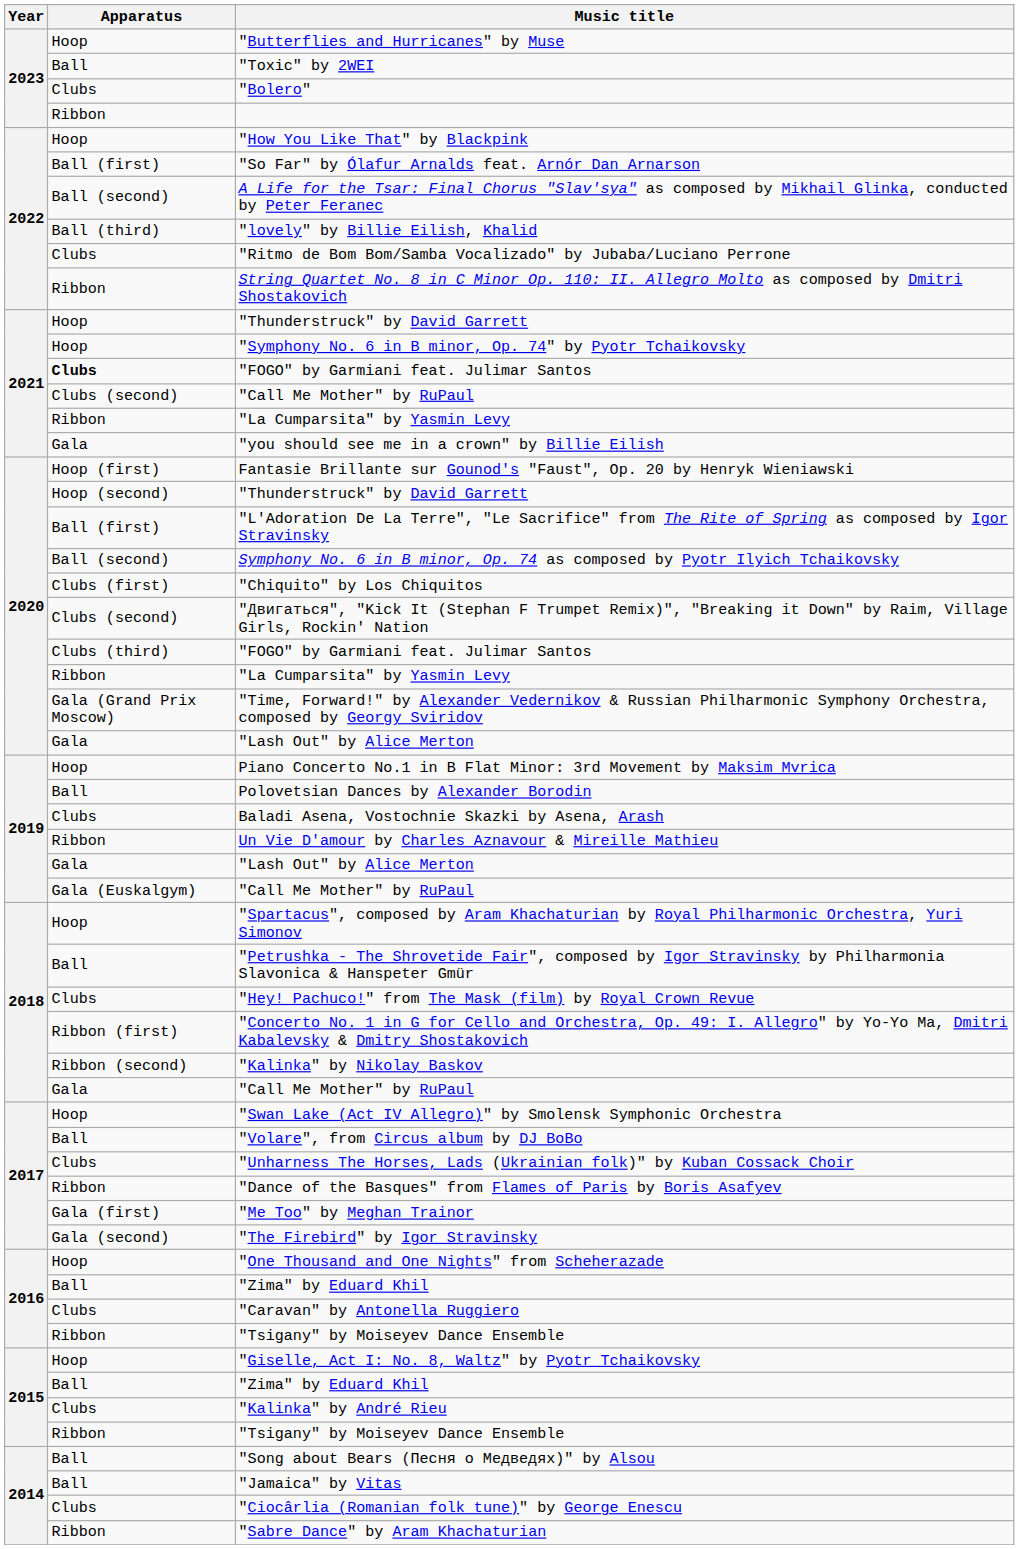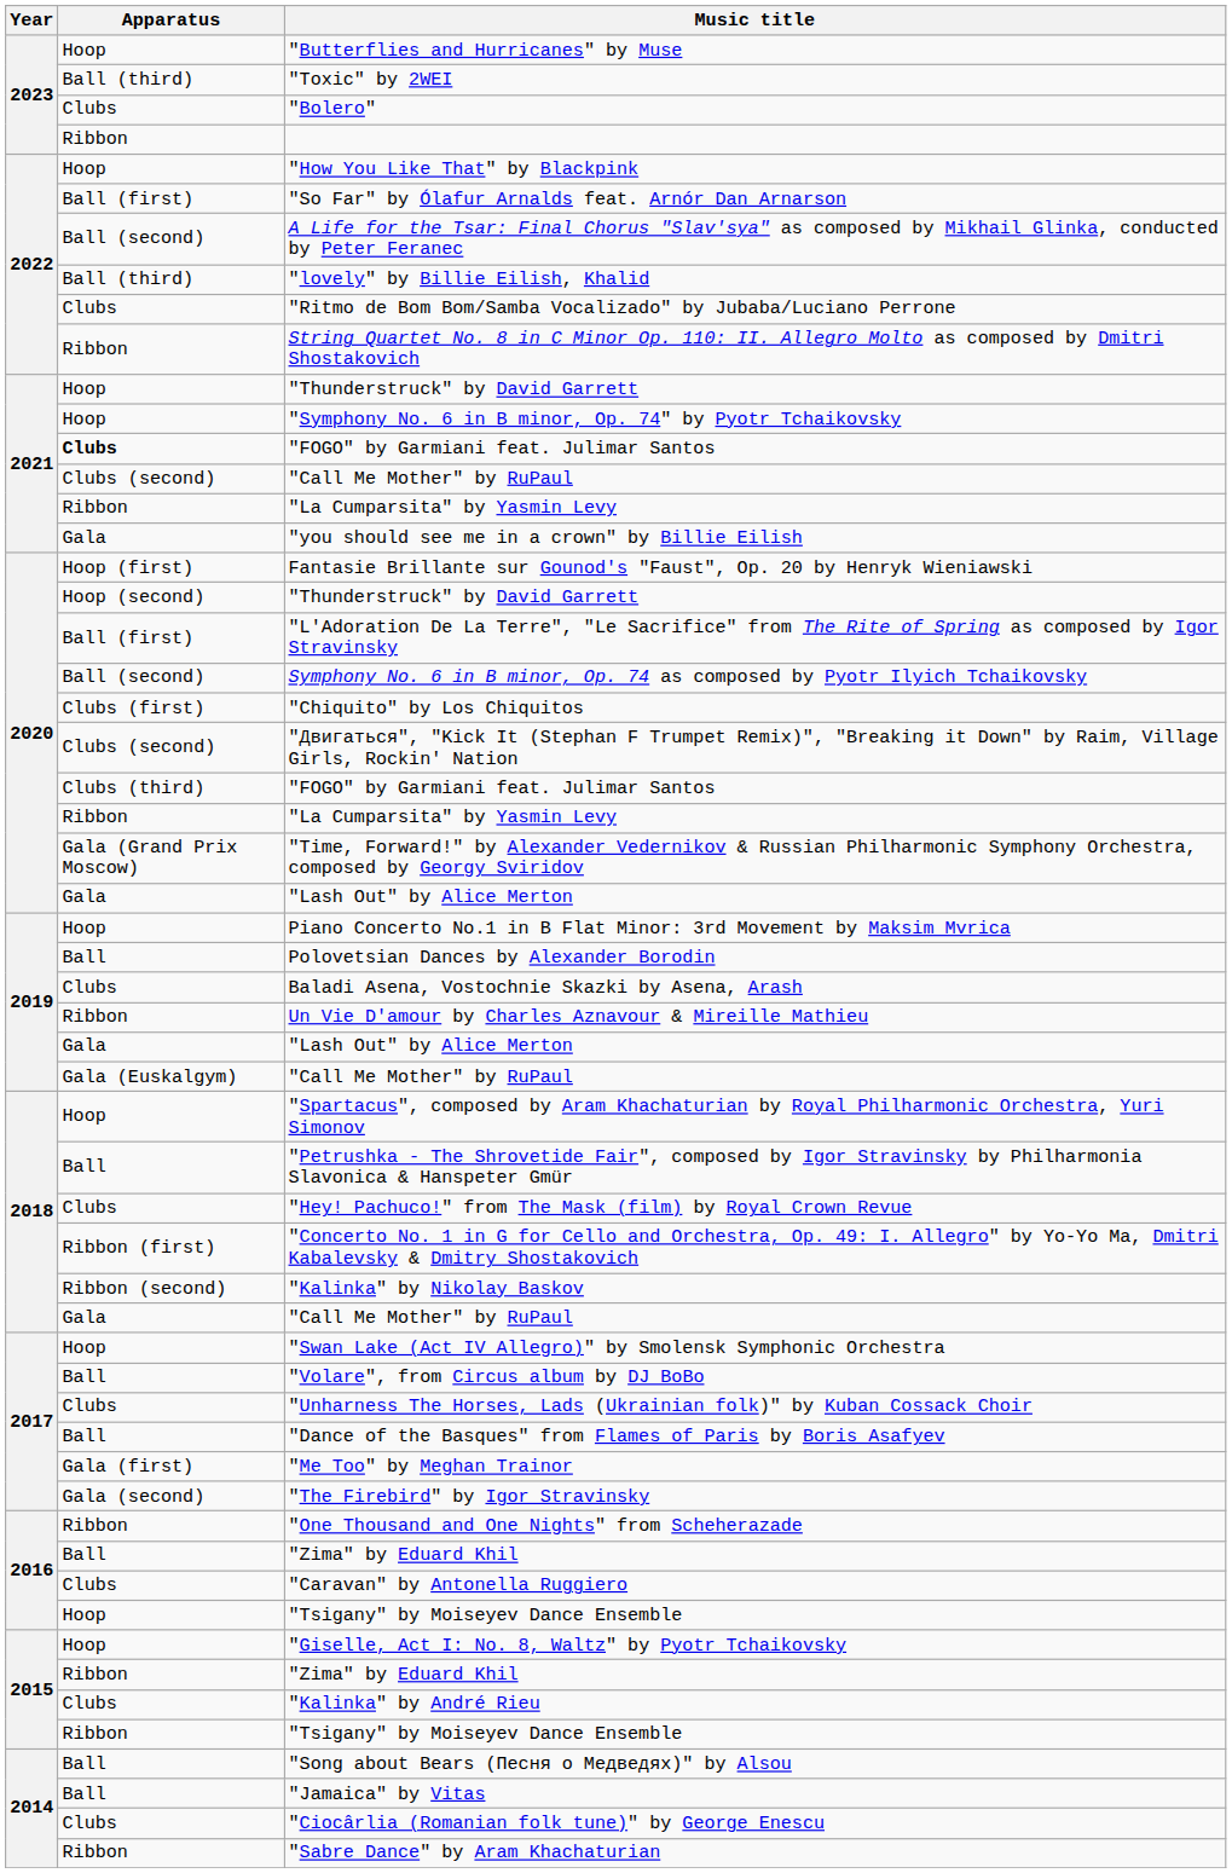"Toxic" by 2WEI | Apparatus: Ball -> Ball (third)
"Dance of the Basques" from Flames of Paris by Boris Asafyev | Apparatus: Ribbon -> Ball
"One Thousand and One Nights" from Scheherazade | Apparatus: Hoop -> Ribbon
2016 / "Tsigany" by Moiseyev Dance Ensemble | Apparatus: Ribbon -> Hoop
2015 / "Zima" by Eduard Khil | Apparatus: Ball -> Ribbon
